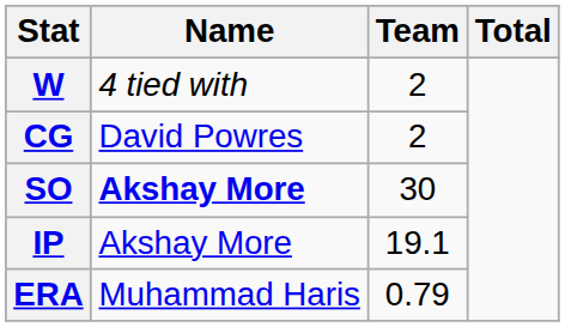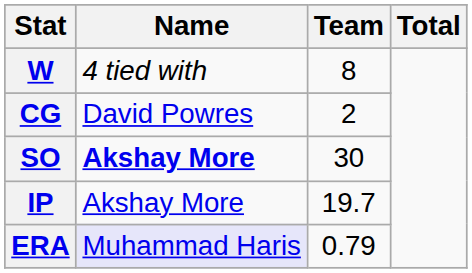W | Team: 2 -> 8
IP | Team: 19.1 -> 19.7
ERA | Name: no background -> lavender background
